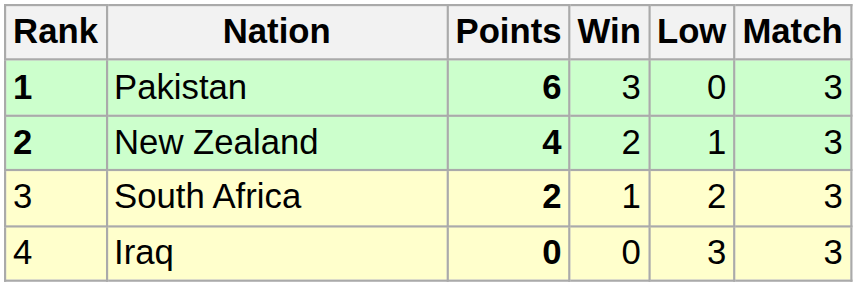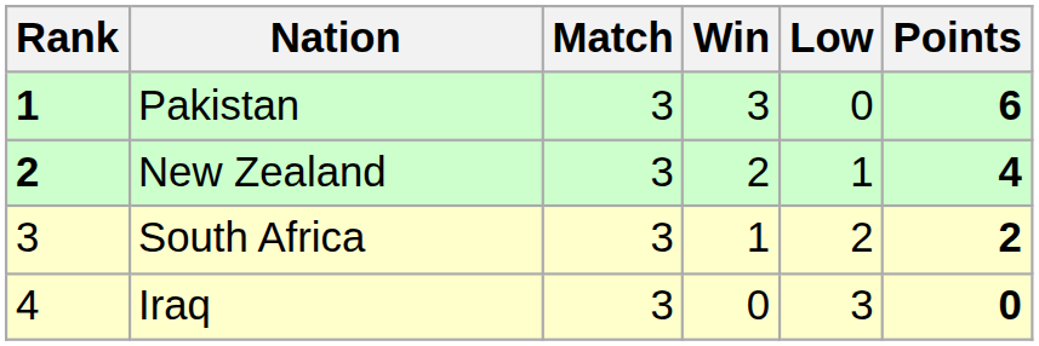columns swapped: Match <-> Points
